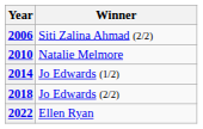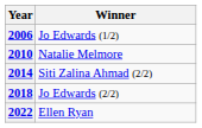2006 | Winner: Siti Zalina Ahmad (2/2) -> Jo Edwards (1/2)
2014 | Winner: Jo Edwards (1/2) -> Siti Zalina Ahmad (2/2)
